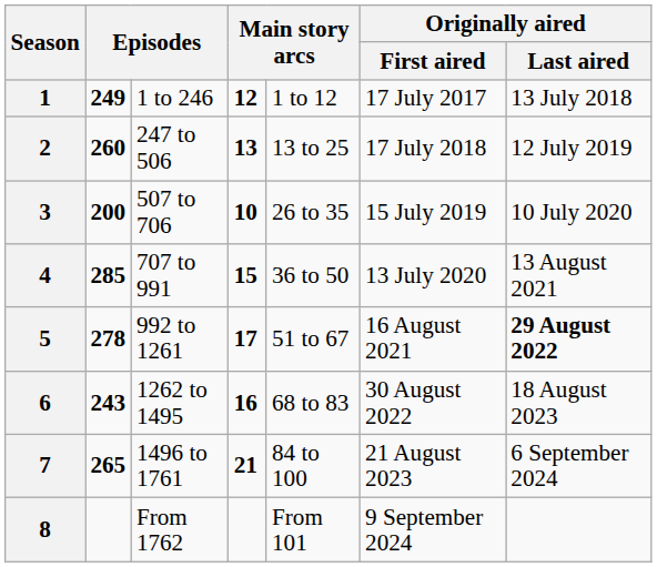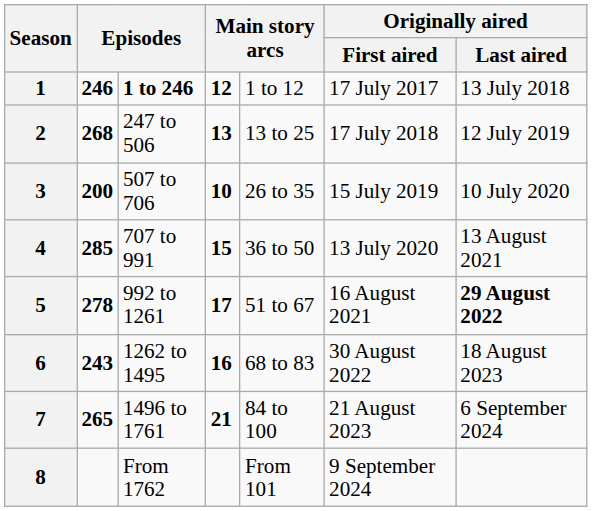1 | column 2: 249 -> 246
1 | column 3: normal -> bold
2 | column 2: 260 -> 268
